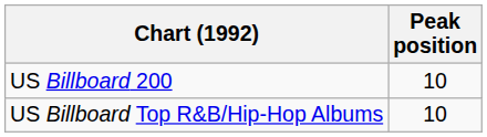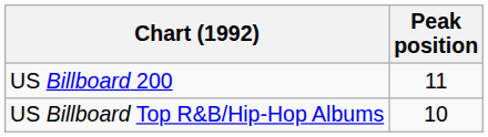US Billboard 200 | Peak position: 10 -> 11
